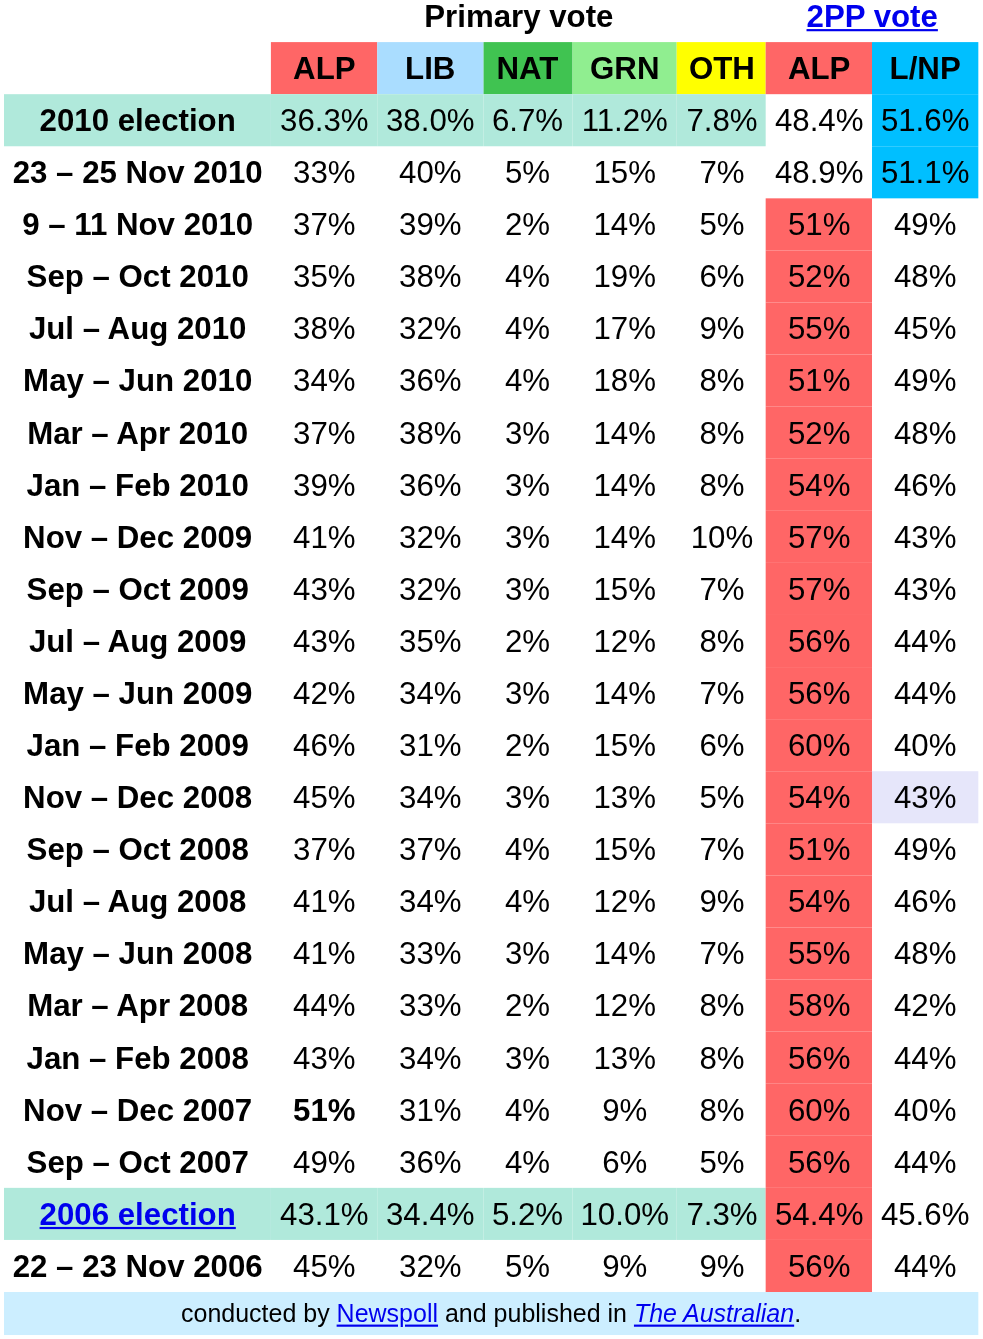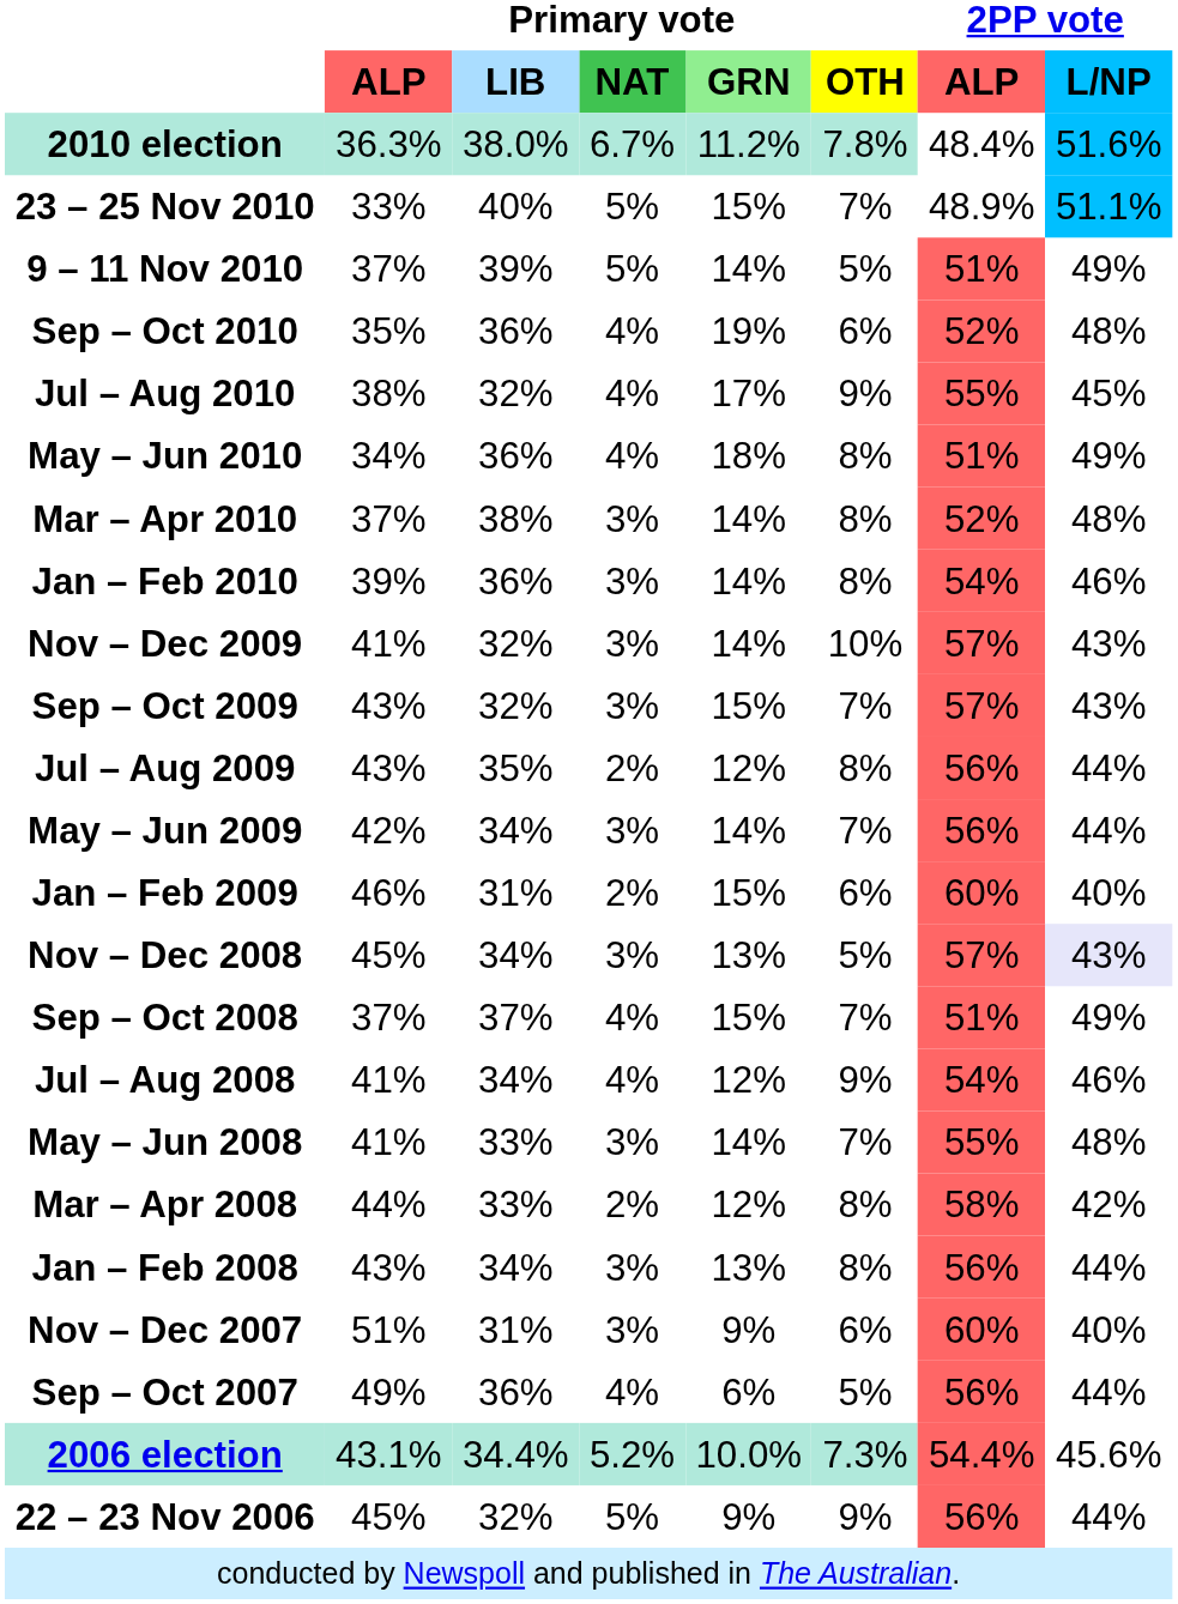9 – 11 Nov 2010 | Primary vote / NAT: 2% -> 5%
Sep – Oct 2010 | Primary vote / LIB: 38% -> 36%
Nov – Dec 2008 | 2PP vote / ALP: 54% -> 57%
Nov – Dec 2007 | Primary vote / ALP: bold -> normal
Nov – Dec 2007 | Primary vote / NAT: 4% -> 3%
Nov – Dec 2007 | Primary vote / OTH: 8% -> 6%
